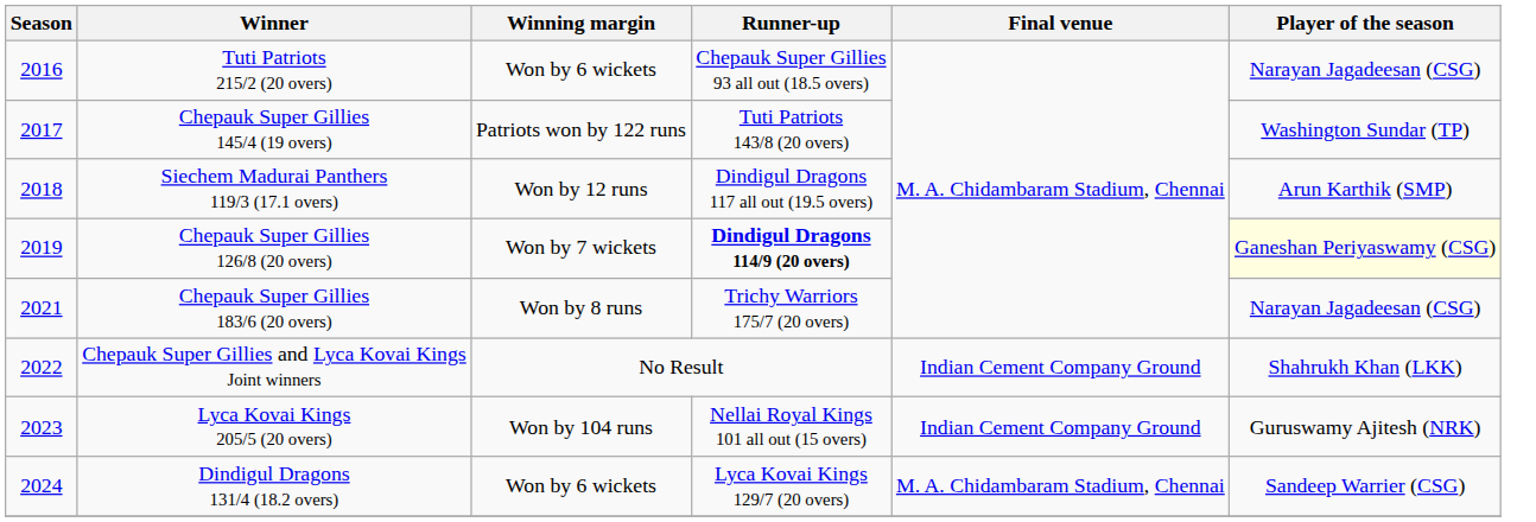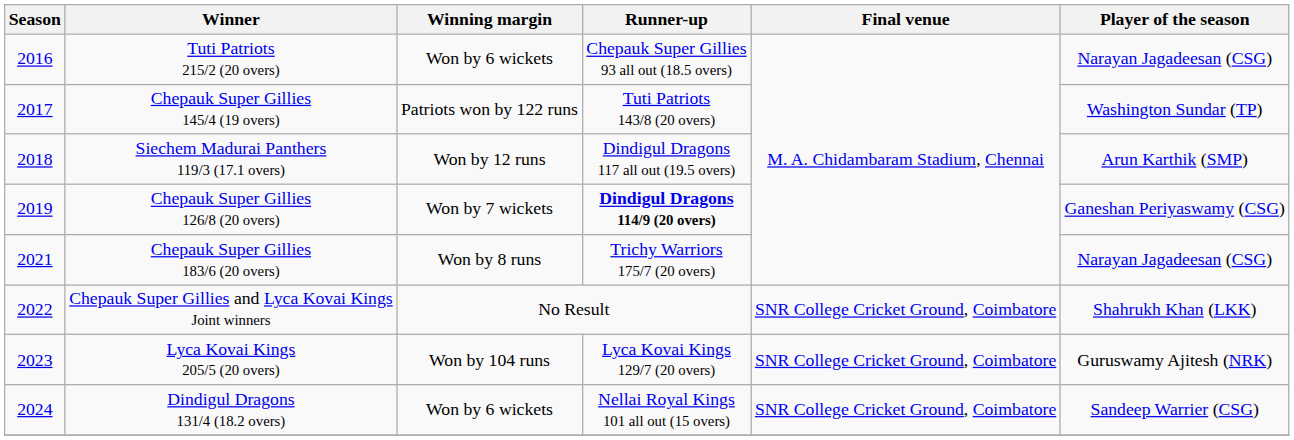Chepauk Super Gillies 126/8 (20 overs) | Player of the season: lightyellow background -> no background
Chepauk Super Gillies and Lyca Kovai Kings Joint winners | Final venue: Indian Cement Company Ground -> SNR College Cricket Ground, Coimbatore
Lyca Kovai Kings 205/5 (20 overs) | Runner-up: Nellai Royal Kings 101 all out (15 overs) -> Lyca Kovai Kings 129/7 (20 overs)
Lyca Kovai Kings 205/5 (20 overs) | Final venue: Indian Cement Company Ground -> SNR College Cricket Ground, Coimbatore
Dindigul Dragons 131/4 (18.2 overs) | Runner-up: Lyca Kovai Kings 129/7 (20 overs) -> Nellai Royal Kings 101 all out (15 overs)
Dindigul Dragons 131/4 (18.2 overs) | Final venue: M. A. Chidambaram Stadium, Chennai -> SNR College Cricket Ground, Coimbatore
